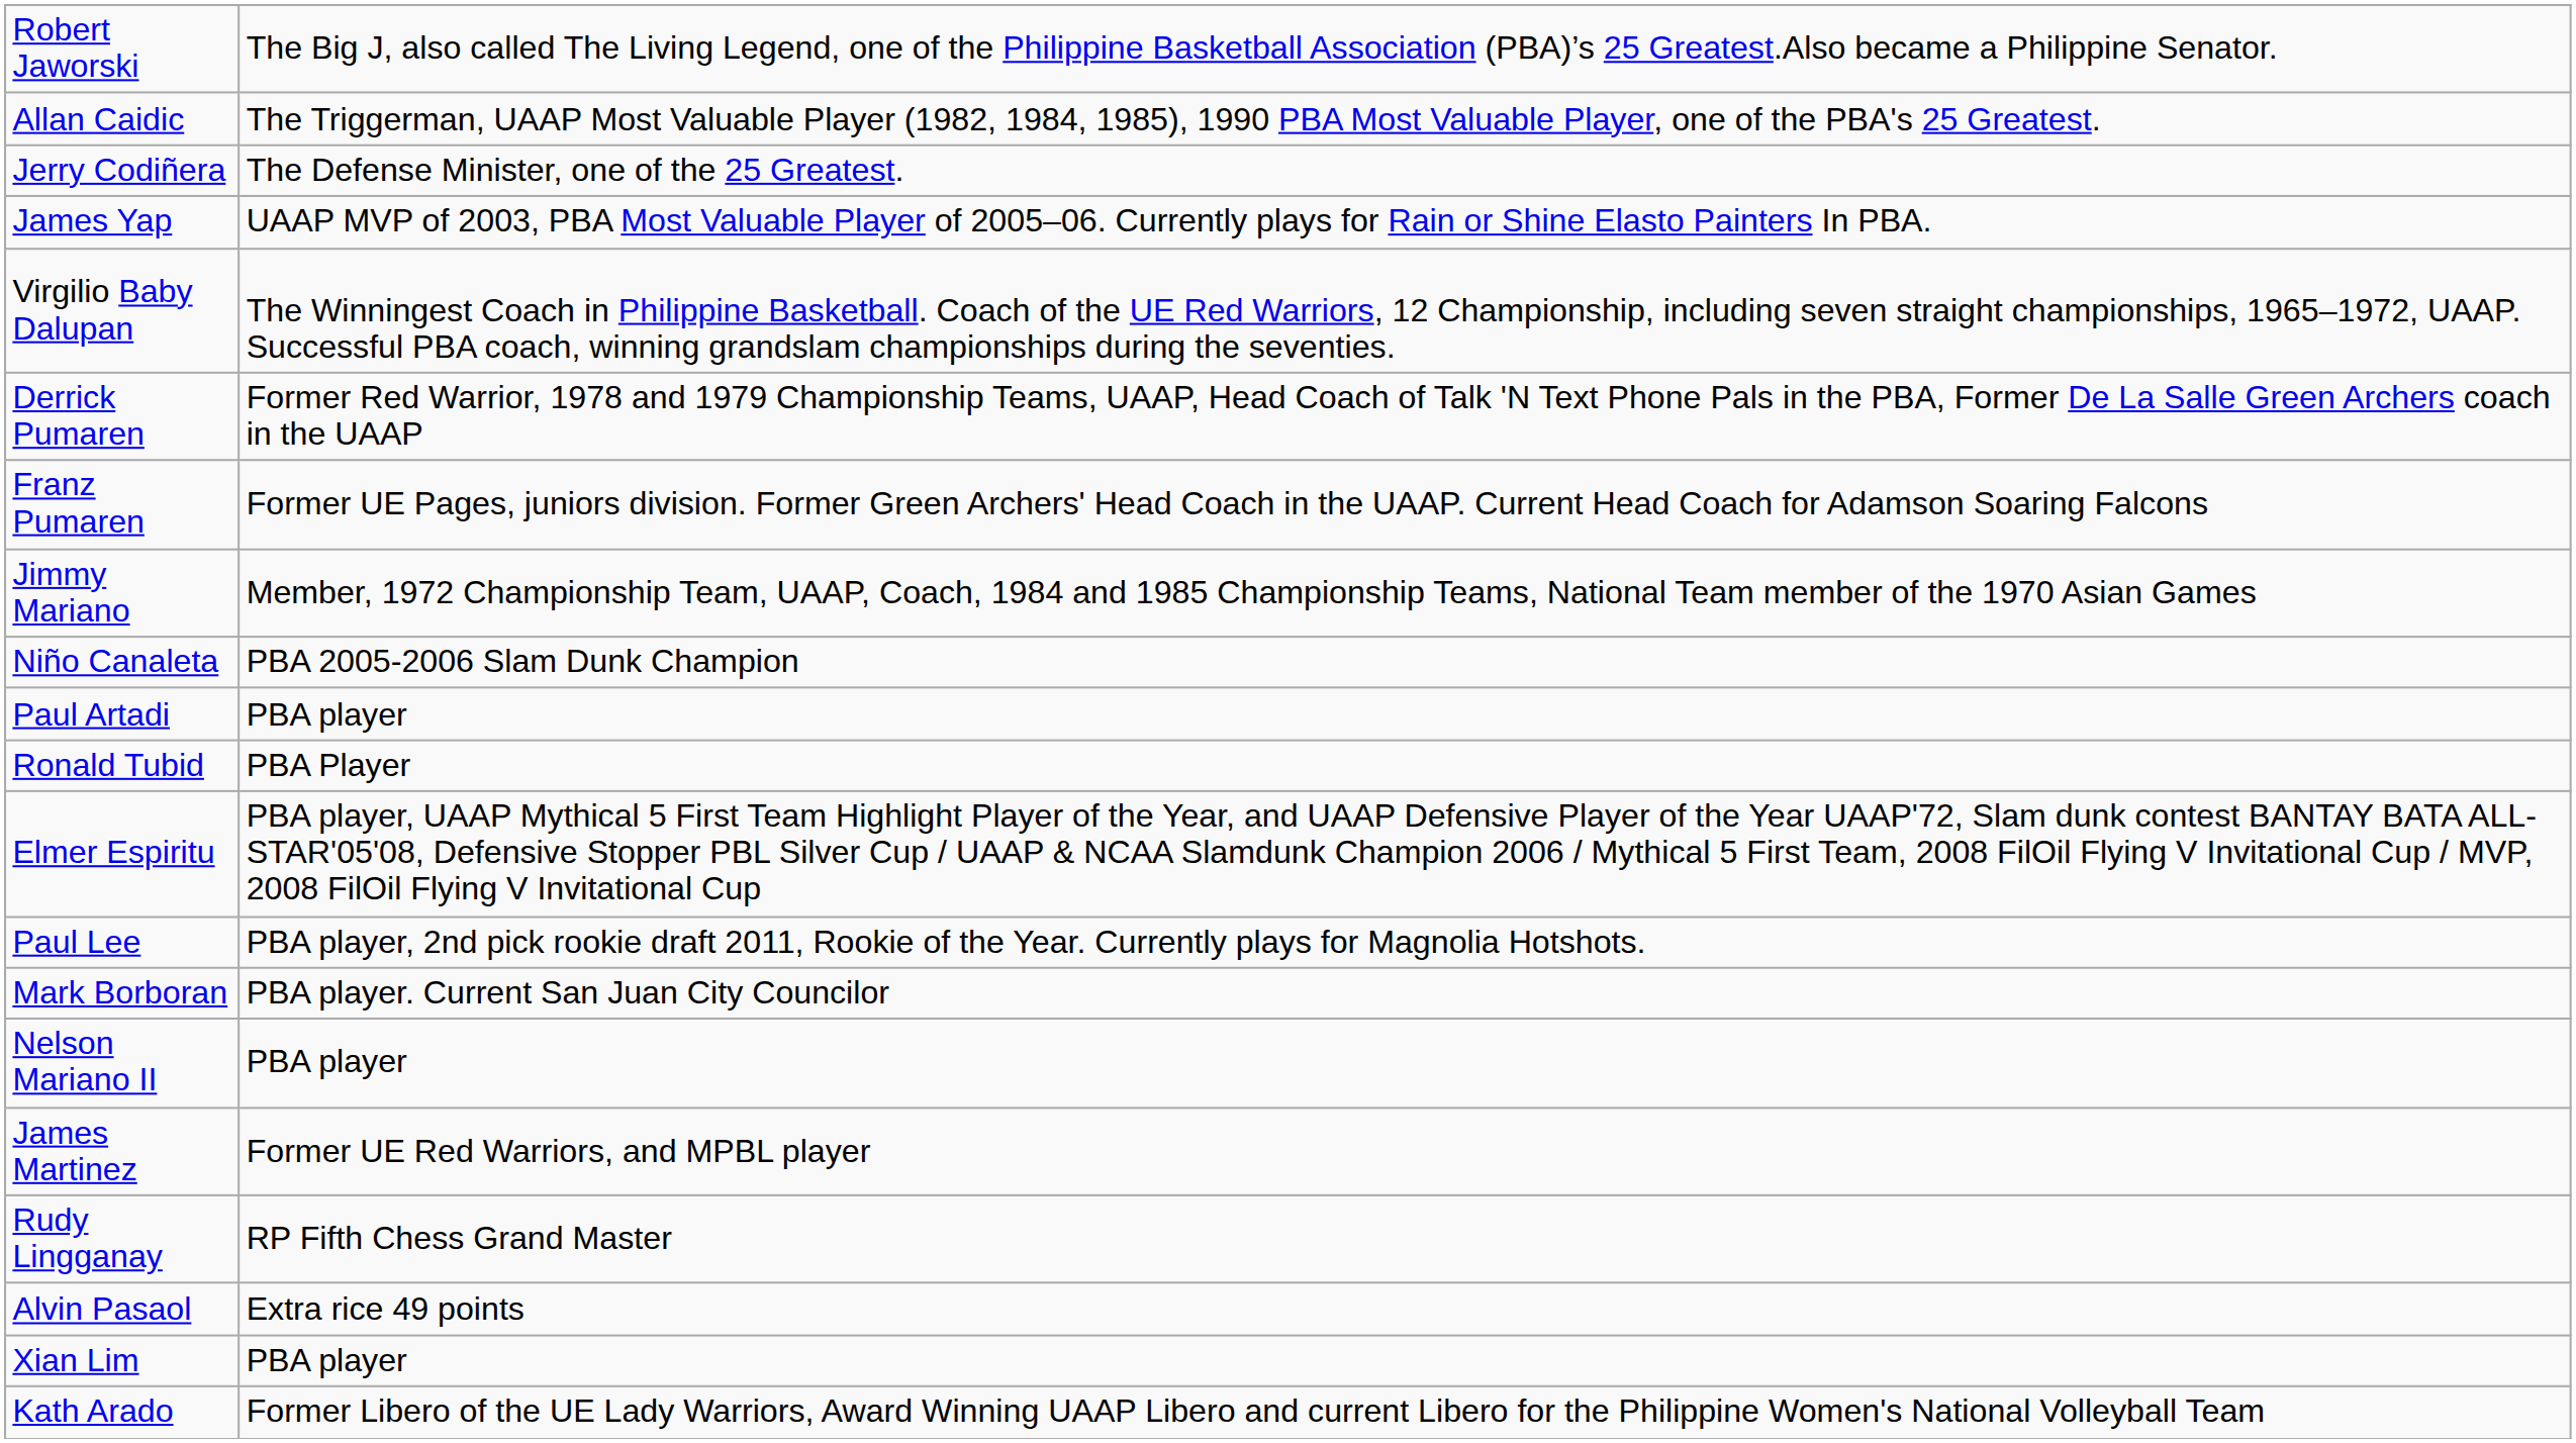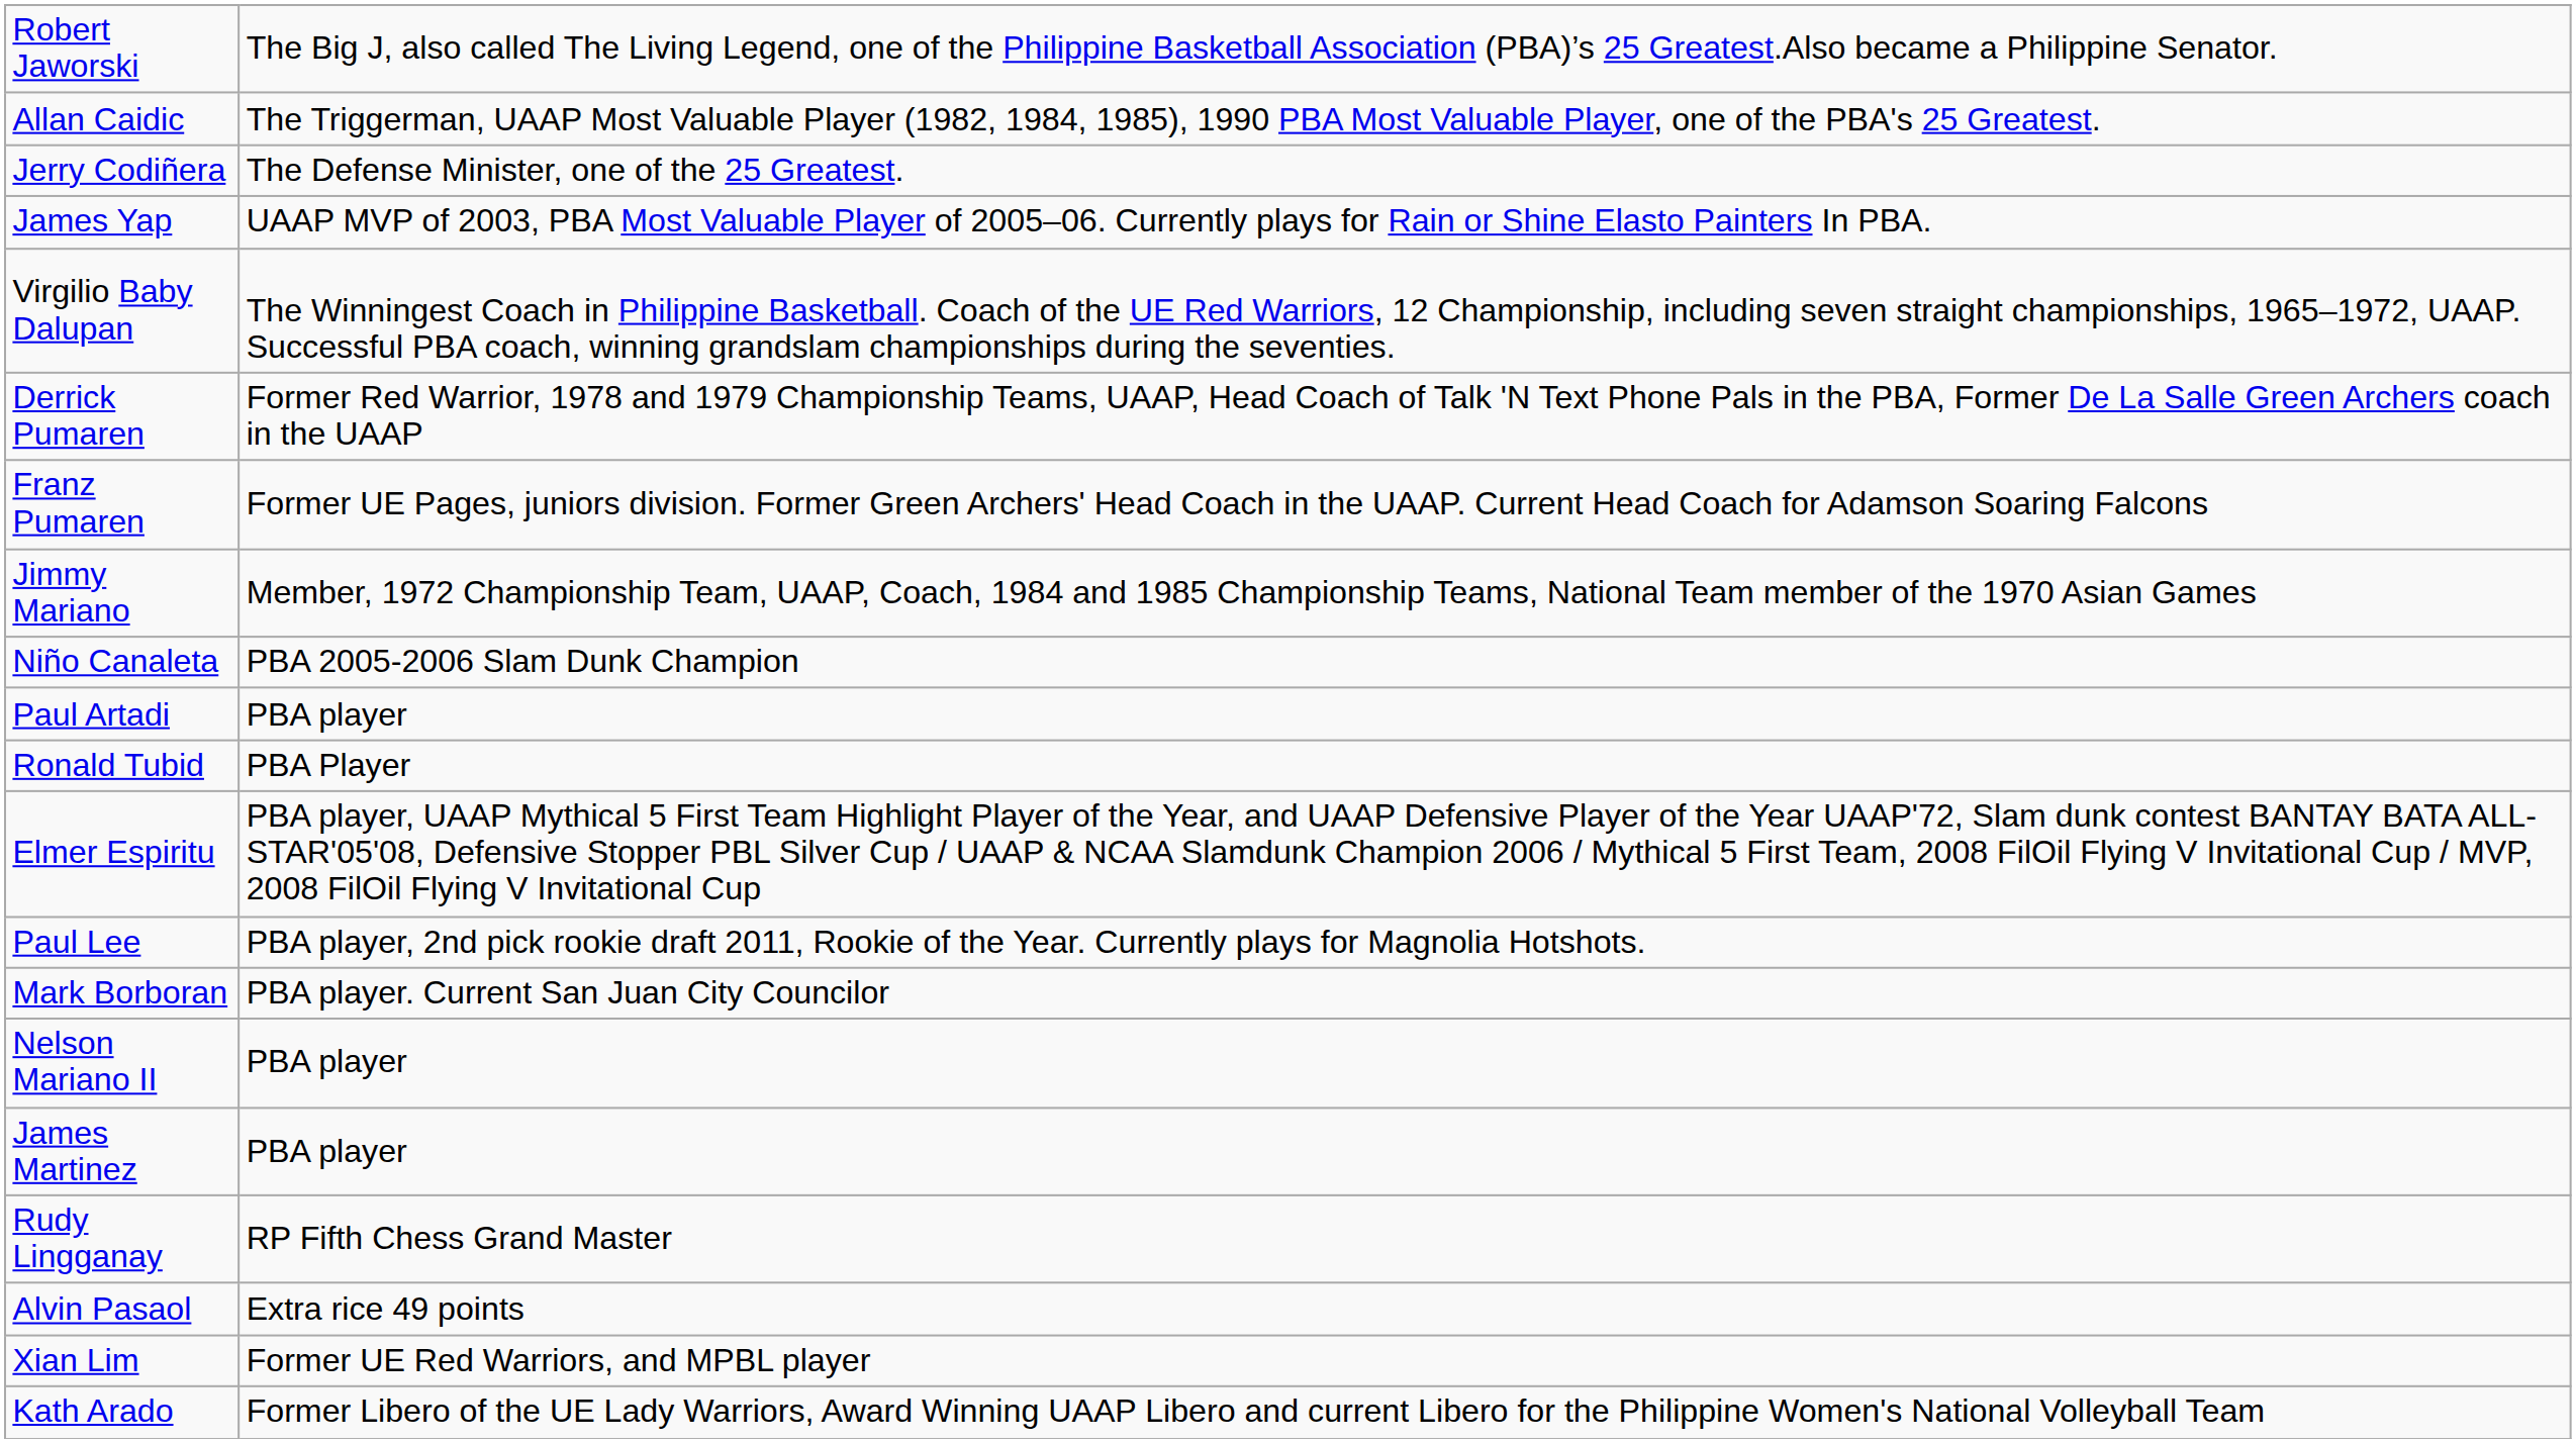James Martinez | column 2: Former UE Red Warriors, and MPBL player -> PBA player
Xian Lim | column 2: PBA player -> Former UE Red Warriors, and MPBL player
